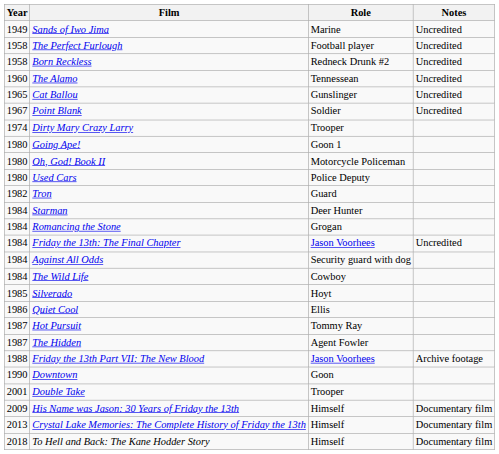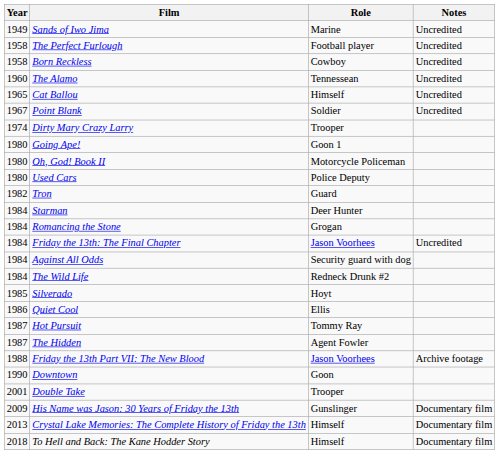Born Reckless | Role: Redneck Drunk #2 -> Cowboy
Cat Ballou | Role: Gunslinger -> Himself
The Wild Life | Role: Cowboy -> Redneck Drunk #2
His Name was Jason: 30 Years of Friday the 13th | Role: Himself -> Gunslinger
